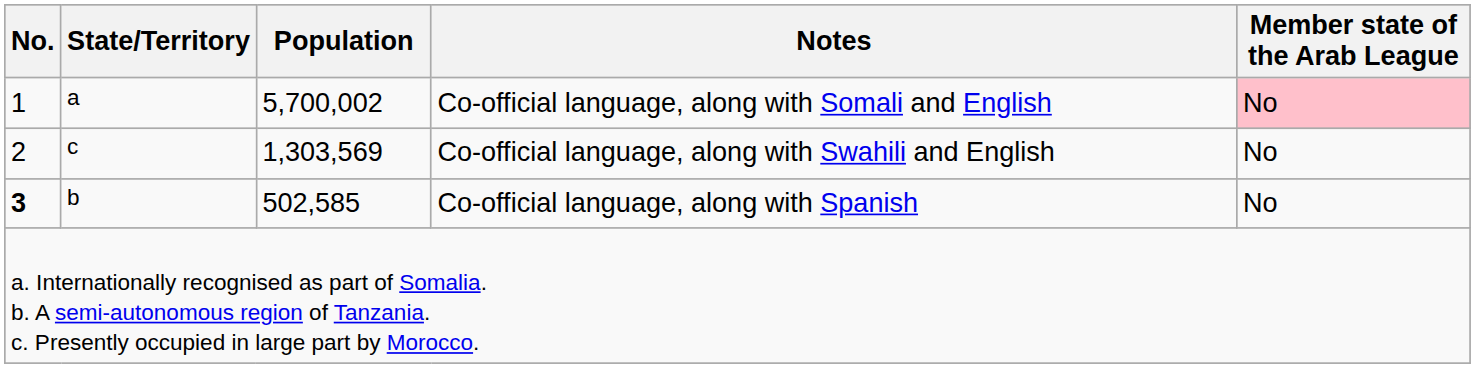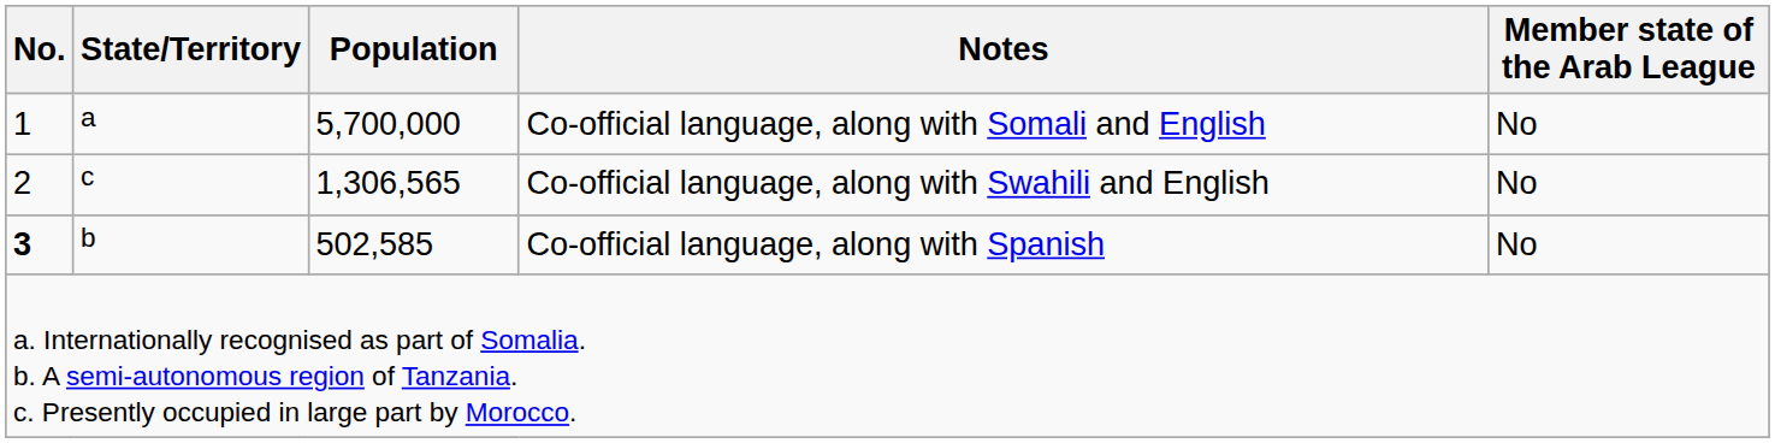Co-official language, along with Somali and English | Population: 5,700,002 -> 5,700,000
Co-official language, along with Somali and English | Member state of the Arab League: pink background -> no background
Co-official language, along with Swahili and English | Population: 1,303,569 -> 1,306,565
